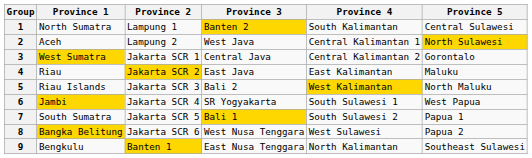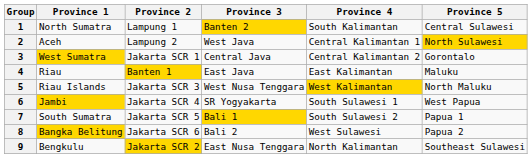4 | Province 2: Jakarta SCR 2 -> Banten 1
5 | Province 3: Bali 2 -> West Nusa Tenggara
8 | Province 3: West Nusa Tenggara -> Bali 2
9 | Province 2: Banten 1 -> Jakarta SCR 2
